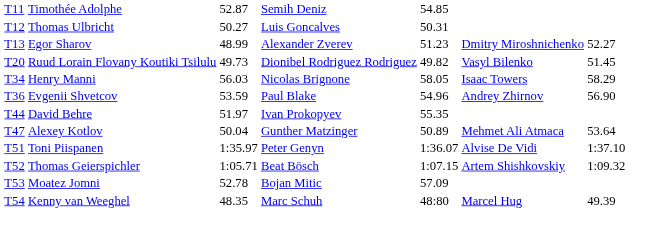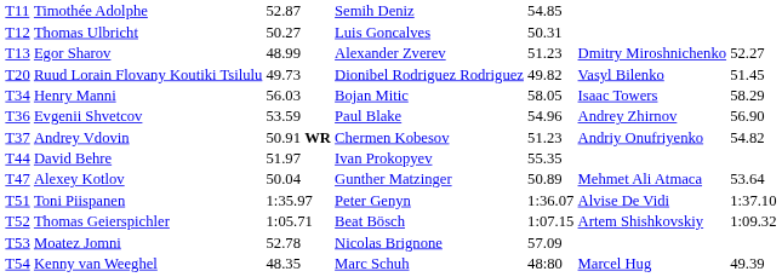Henry Manni | column 4: Nicolas Brignone -> Bojan Mitic
+ row: T37 | Andrey Vdovin | 50.91 WR | Chermen Kobesov | 51.23 | Andriy Onufriyenko | 54.82
Moatez Jomni | column 4: Bojan Mitic -> Nicolas Brignone
